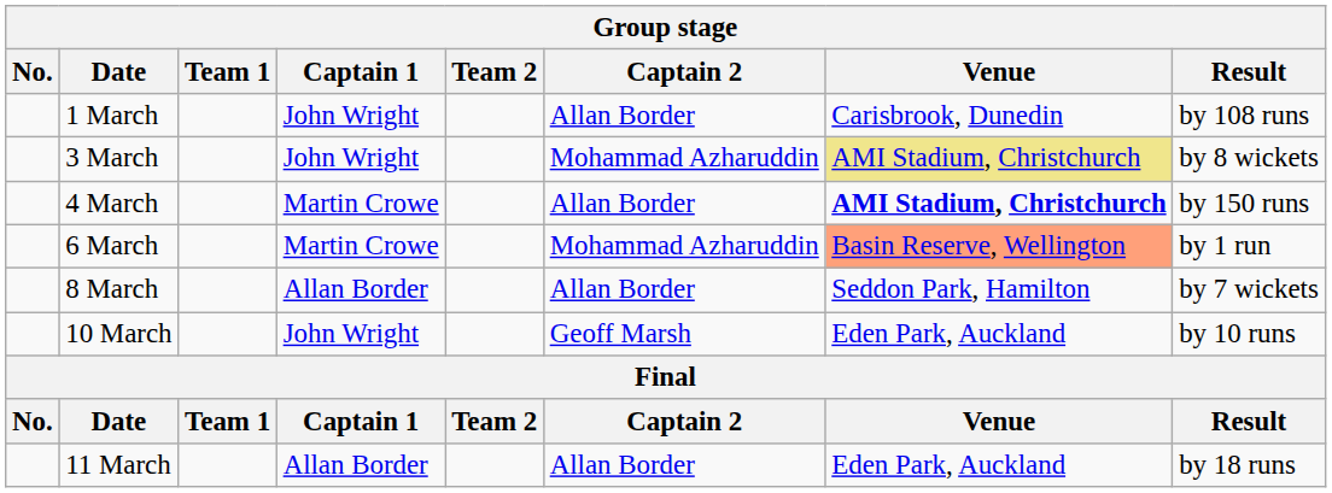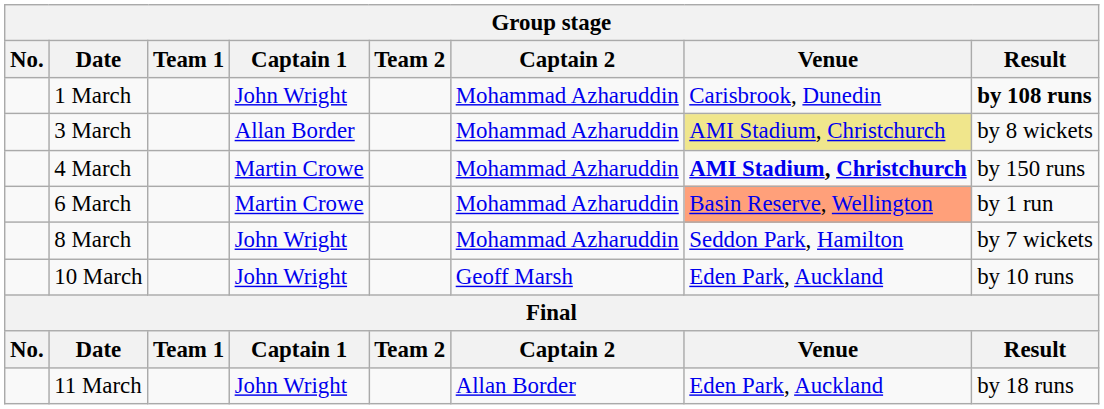1 March | Captain 2: Allan Border -> Mohammad Azharuddin
1 March | Result: normal -> bold
3 March | Captain 1: John Wright -> Allan Border
4 March | Captain 2: Allan Border -> Mohammad Azharuddin
8 March | Captain 1: Allan Border -> John Wright
8 March | Captain 2: Allan Border -> Mohammad Azharuddin
11 March | Captain 1: Allan Border -> John Wright
